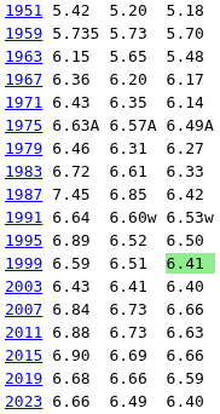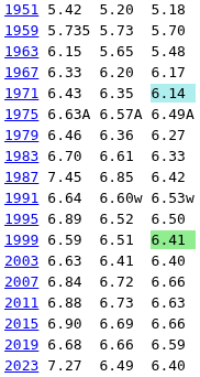1967 | column 3: 6.36 -> 6.33
1971 | column 7: no background -> paleturquoise background
1979 | column 5: 6.31 -> 6.36
1983 | column 3: 6.72 -> 6.70
2003 | column 3: 6.43 -> 6.63
2007 | column 5: 6.73 -> 6.72
2023 | column 3: 6.66 -> 7.27
